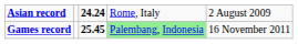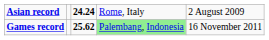Games record | column 3: 25.45 -> 25.62
